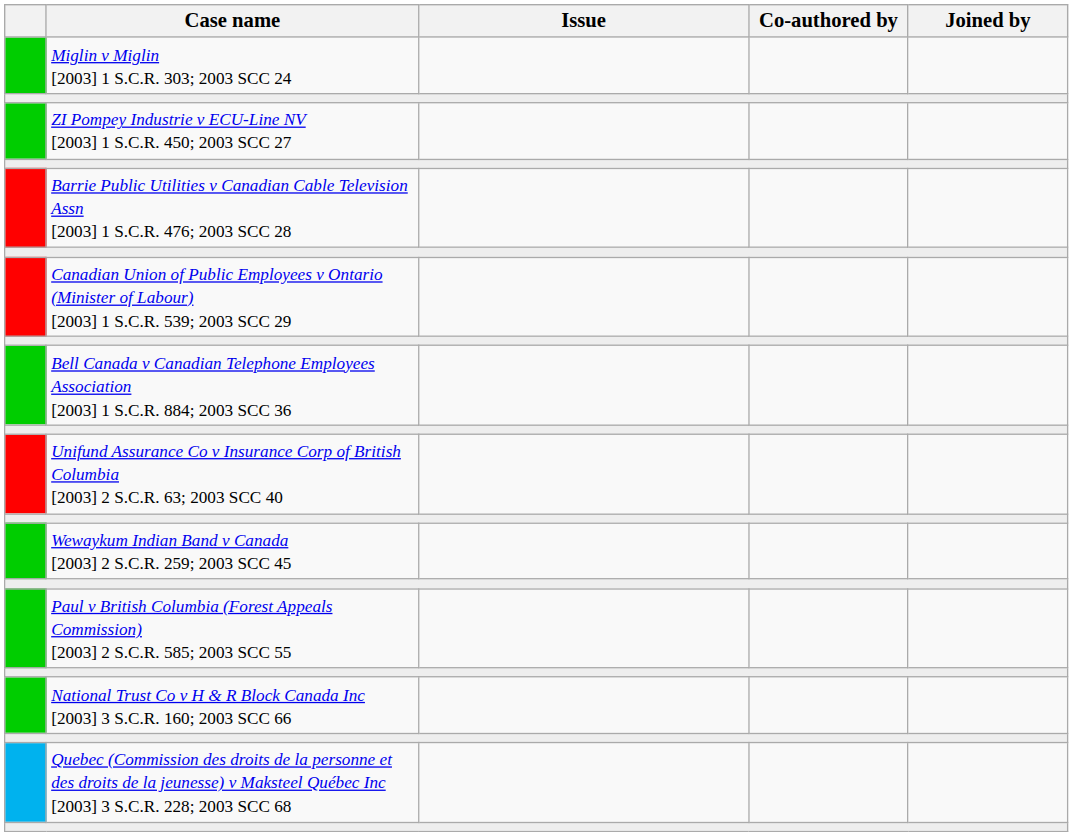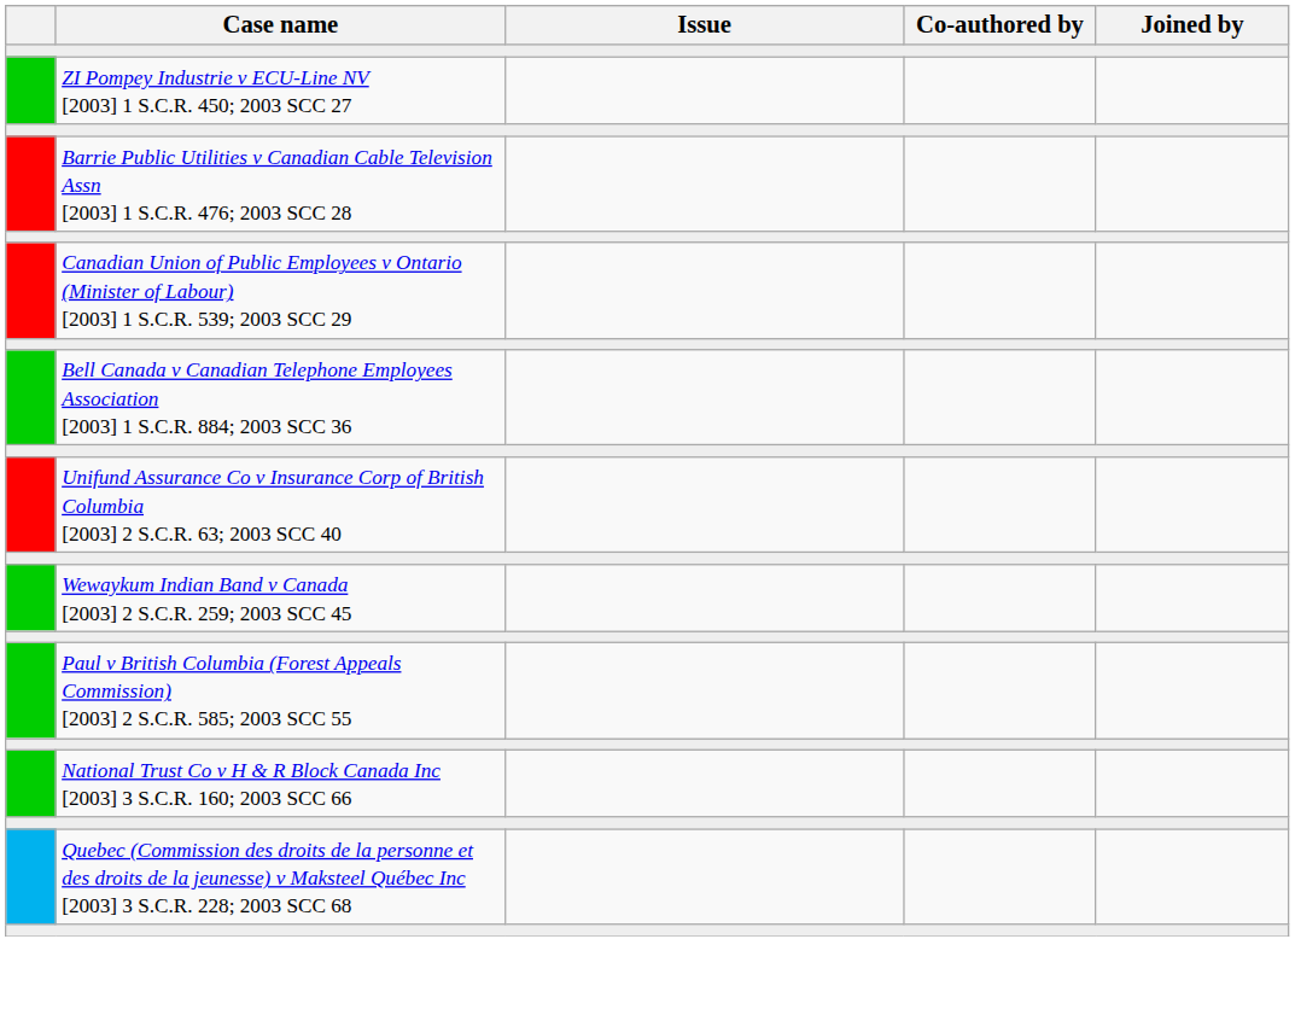- row: Miglin v Miglin [2003] 1 S.C.R. 303; 2003 SCC 24
